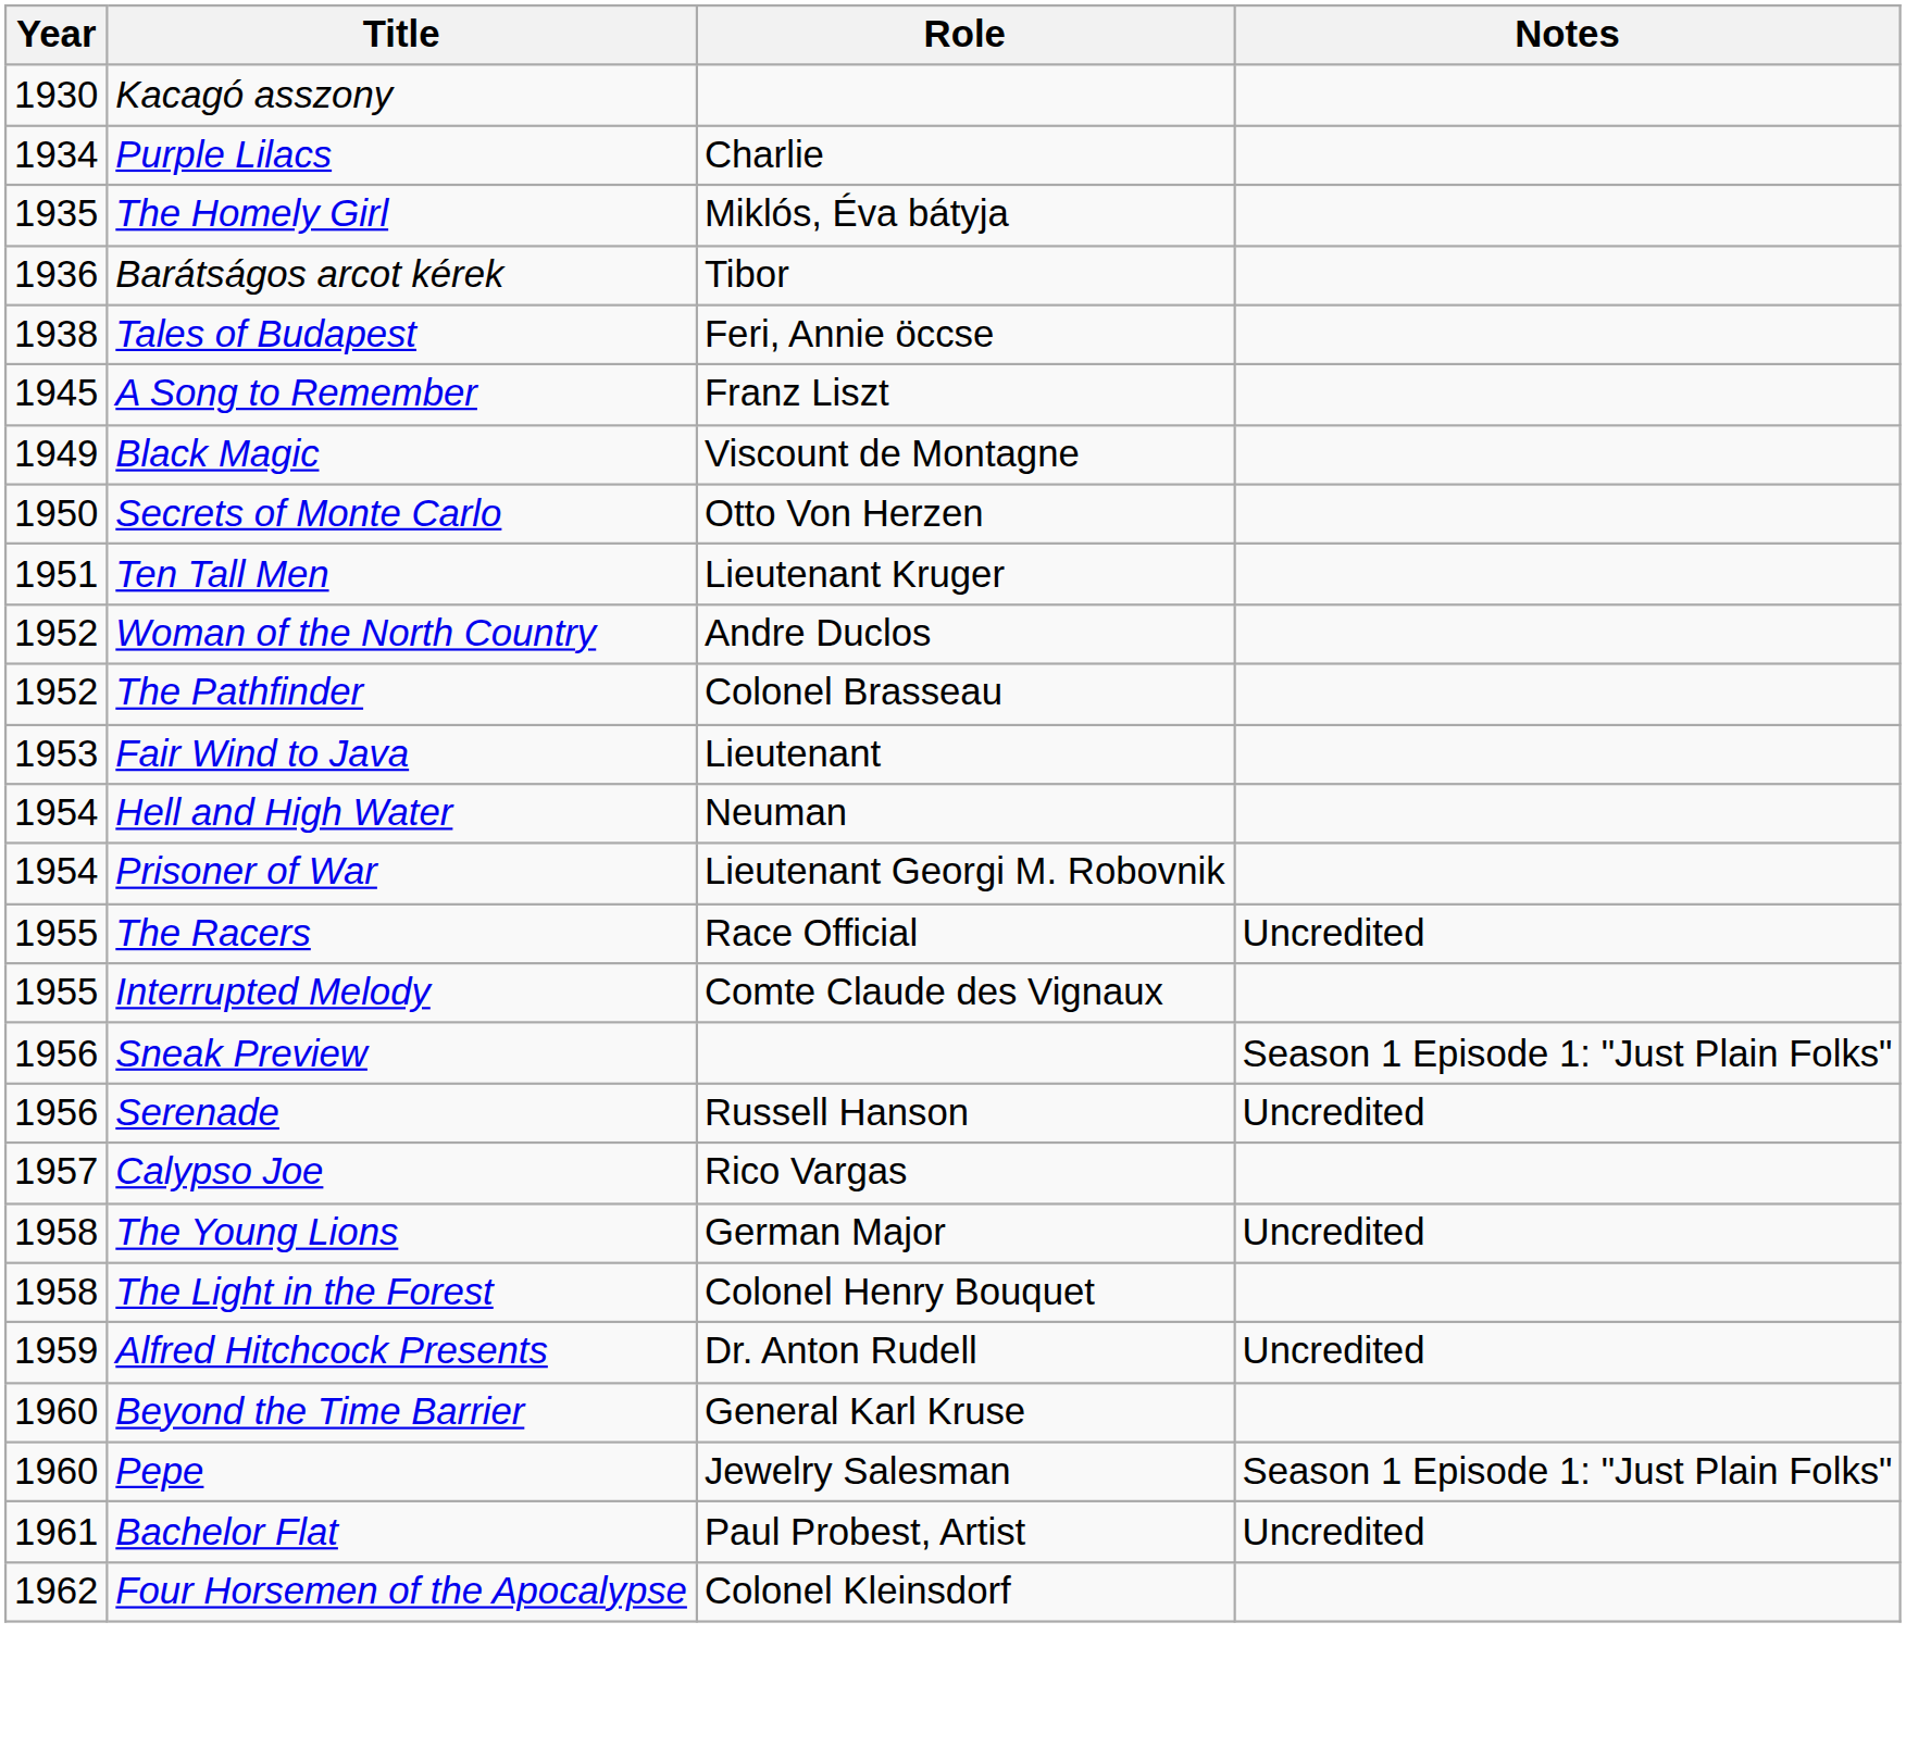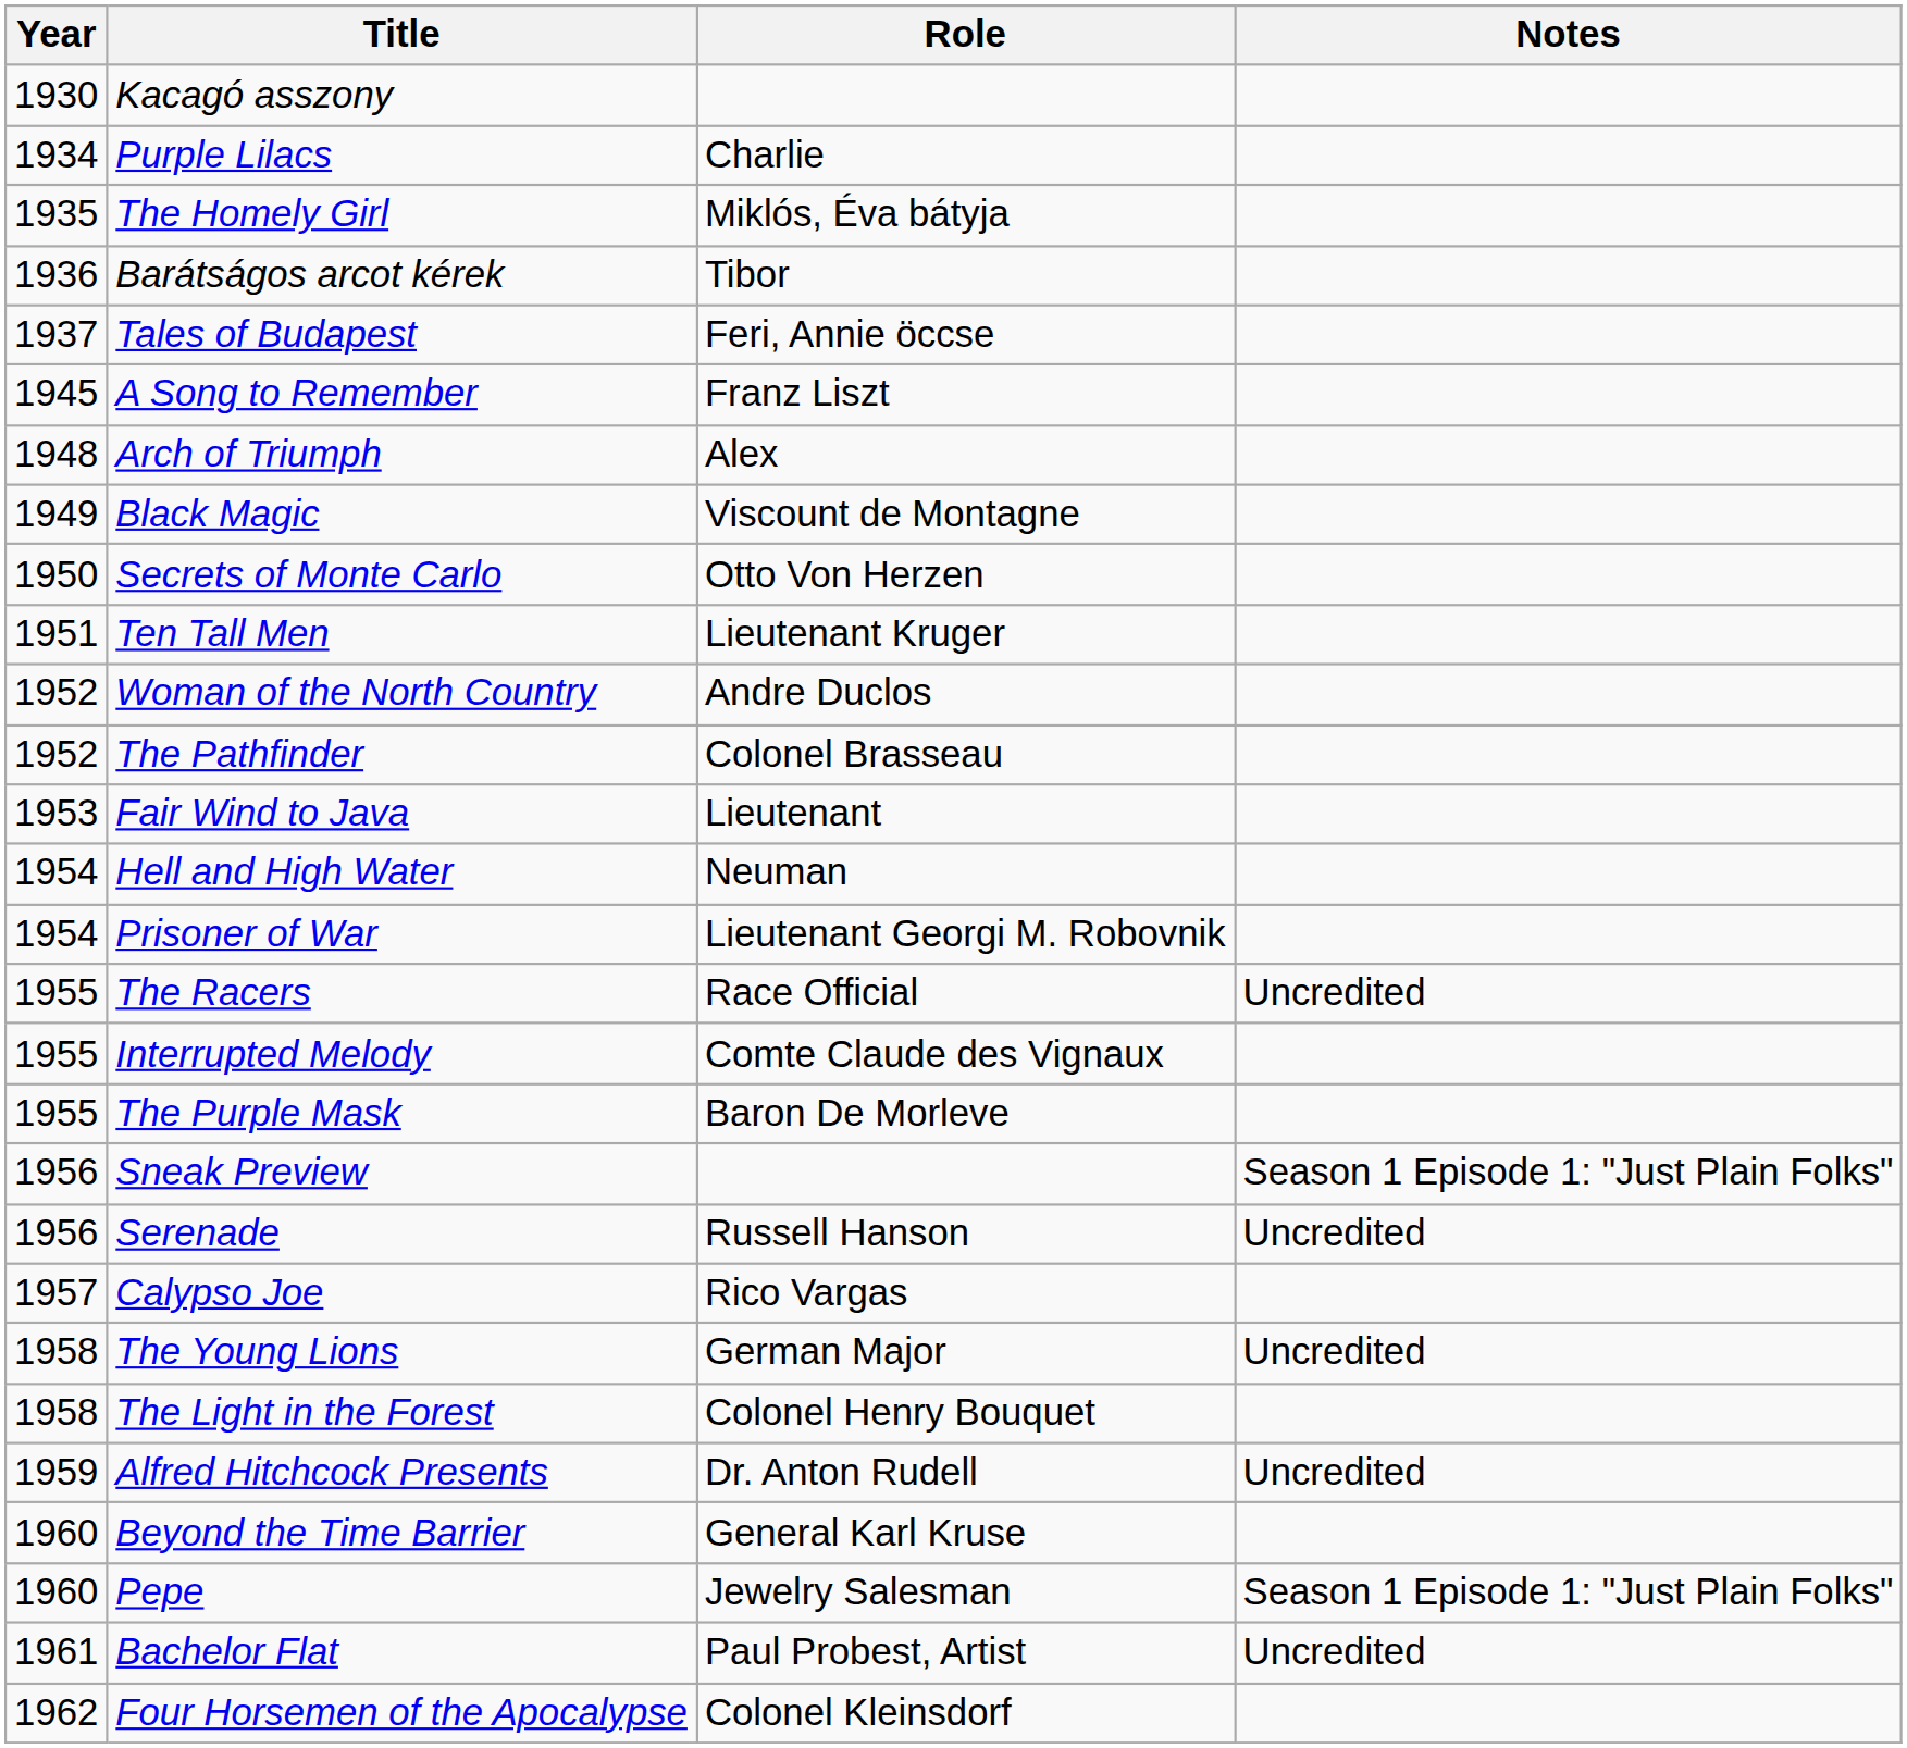Tales of Budapest | Year: 1938 -> 1937
+ row: 1948 | Arch of Triumph | Alex
+ row: 1955 | The Purple Mask | Baron De Morleve
